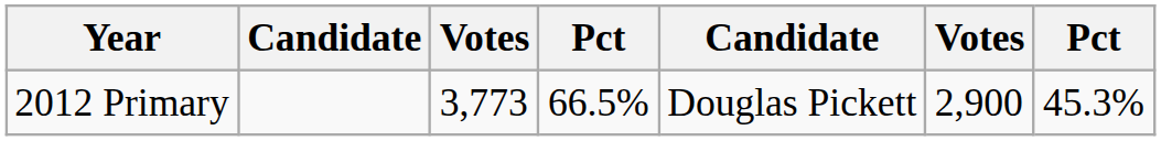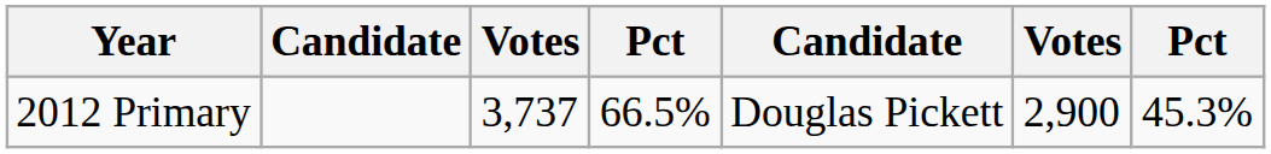2012 Primary | column 3: 3,773 -> 3,737
